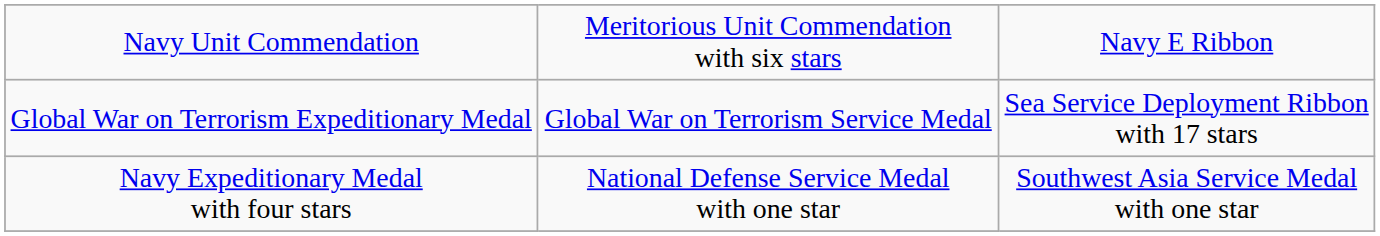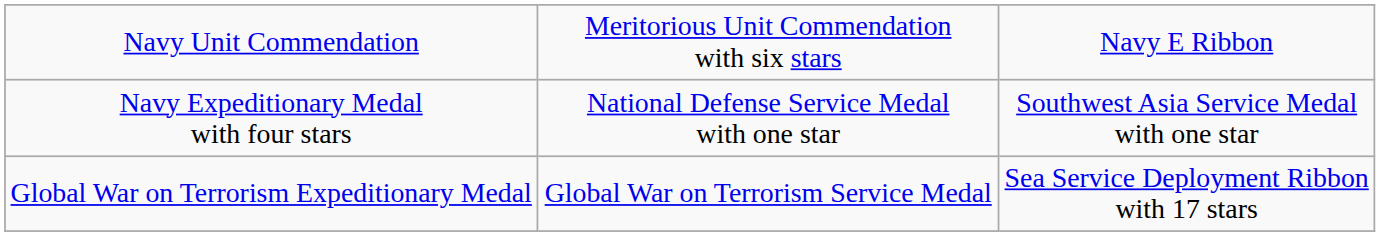rows swapped: Navy Expeditionary Medal with four stars <-> Global War on Terrorism Expeditionary Medal
